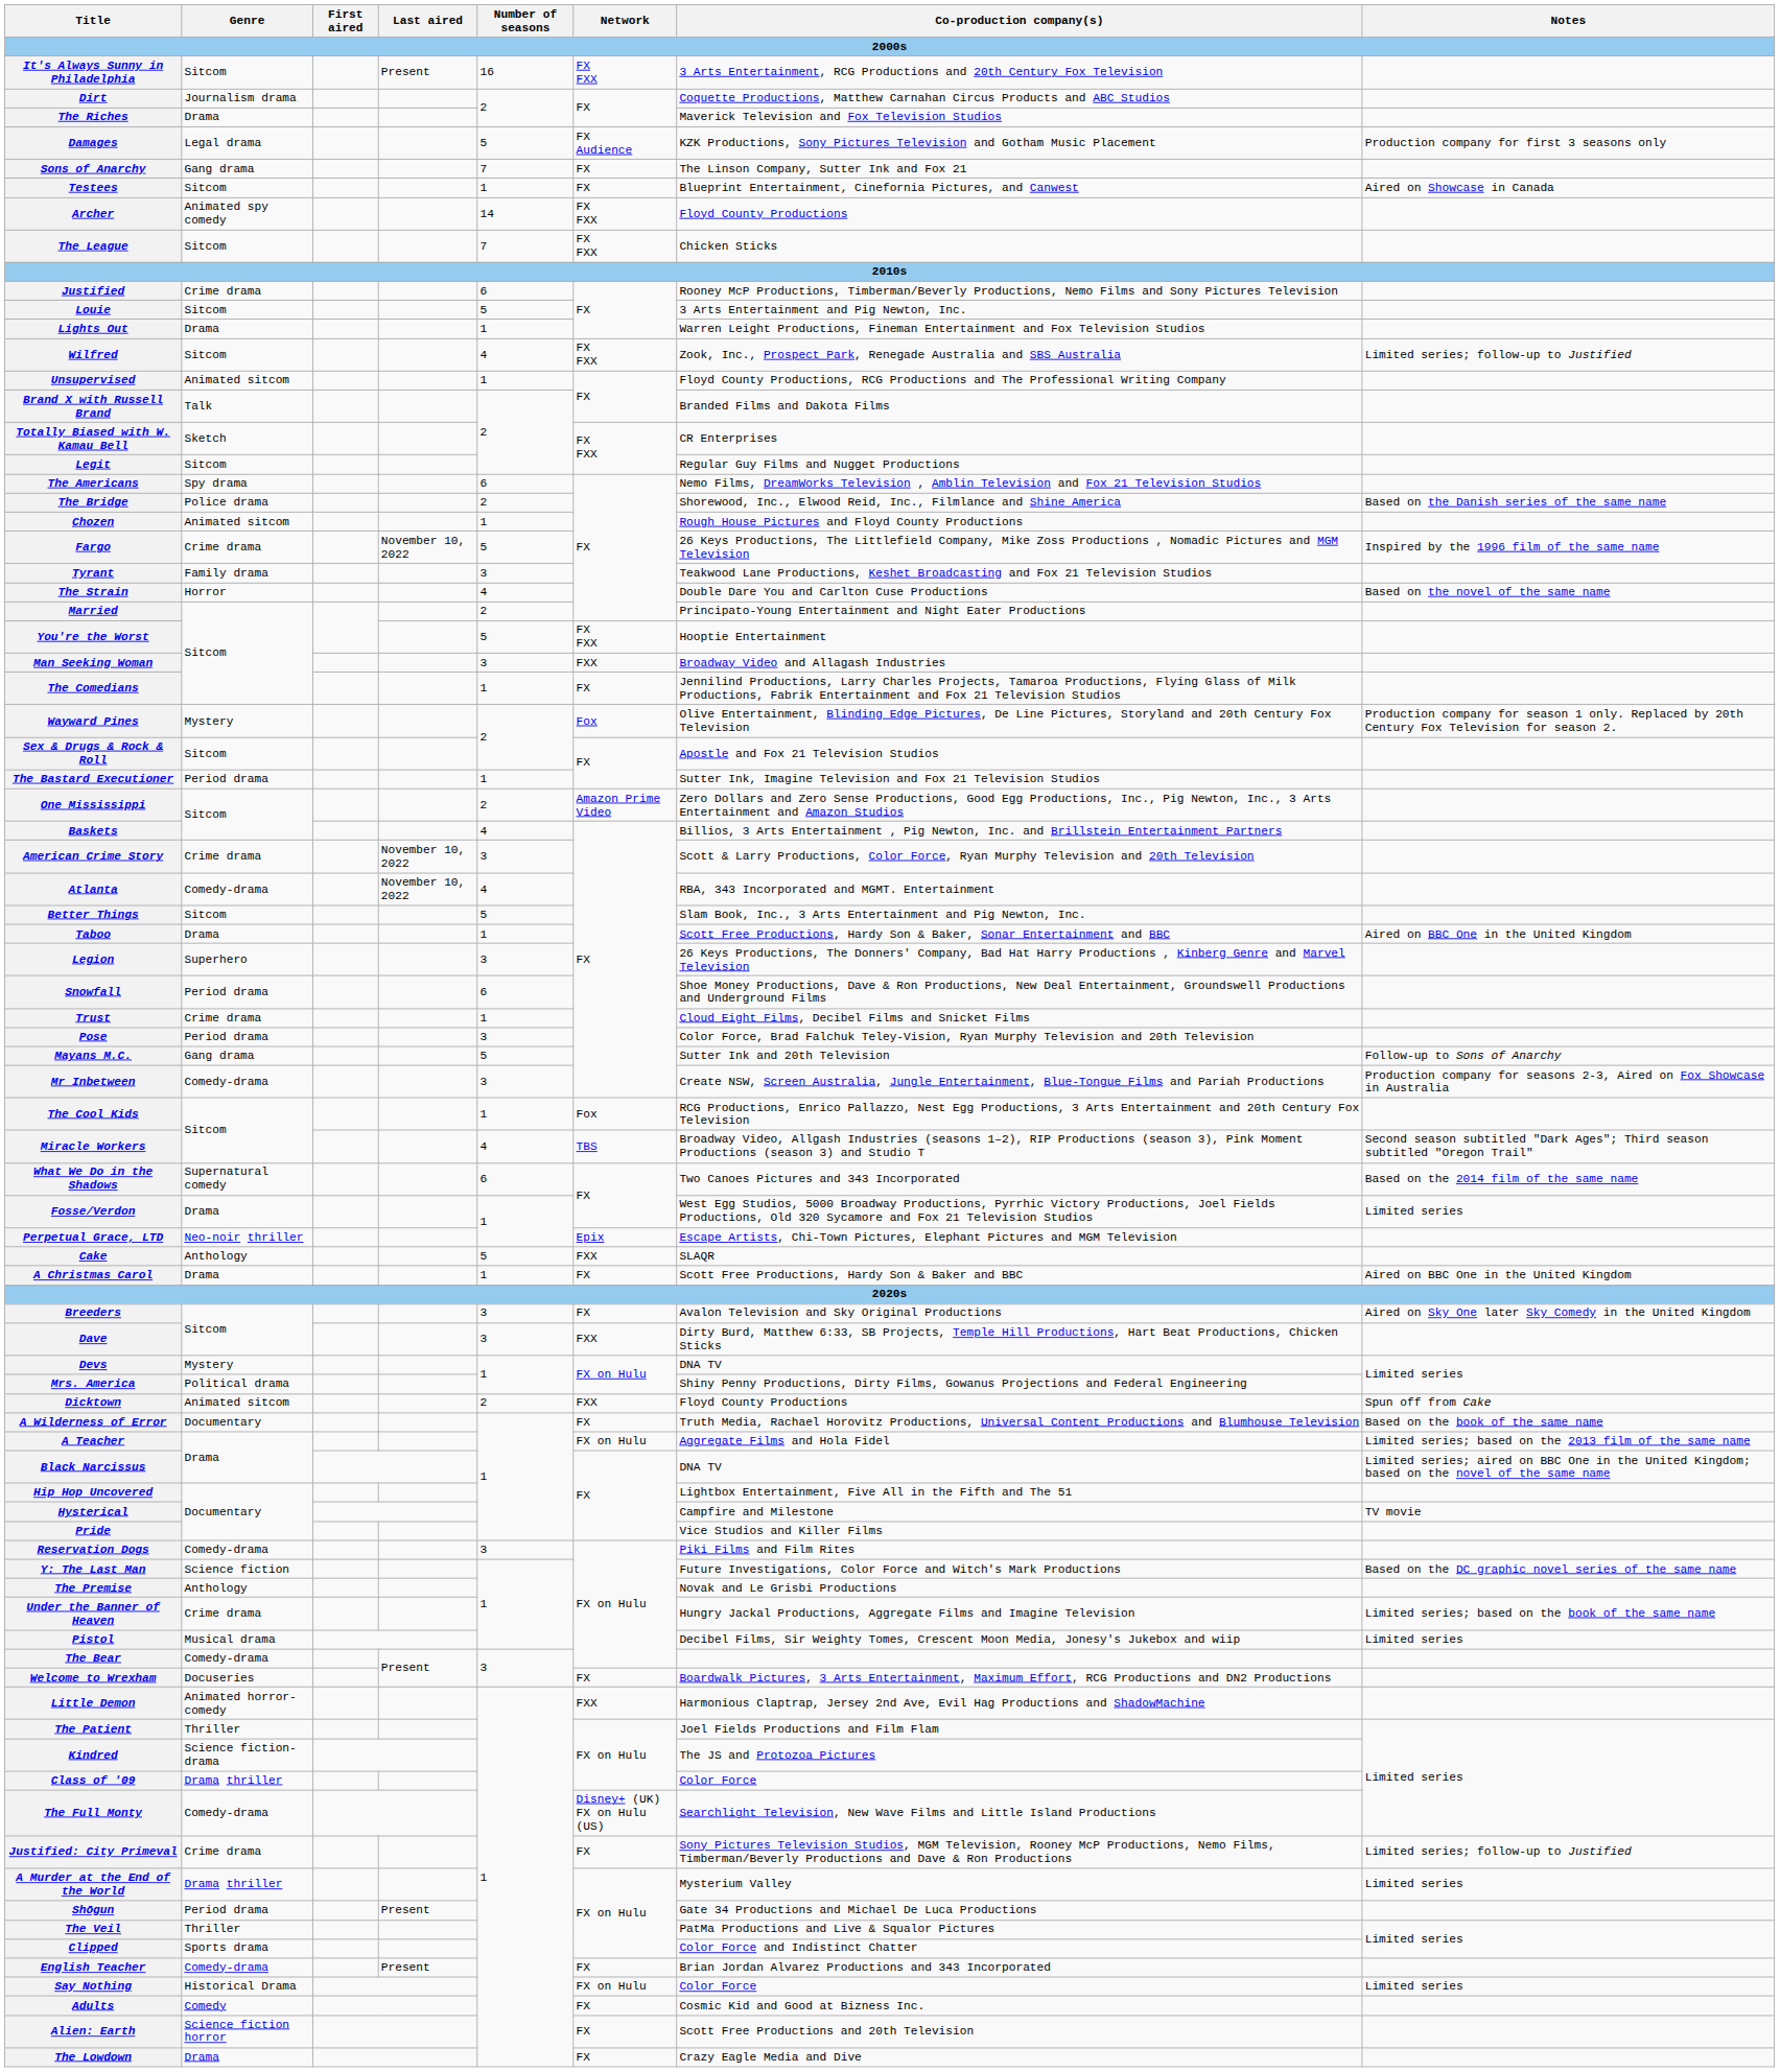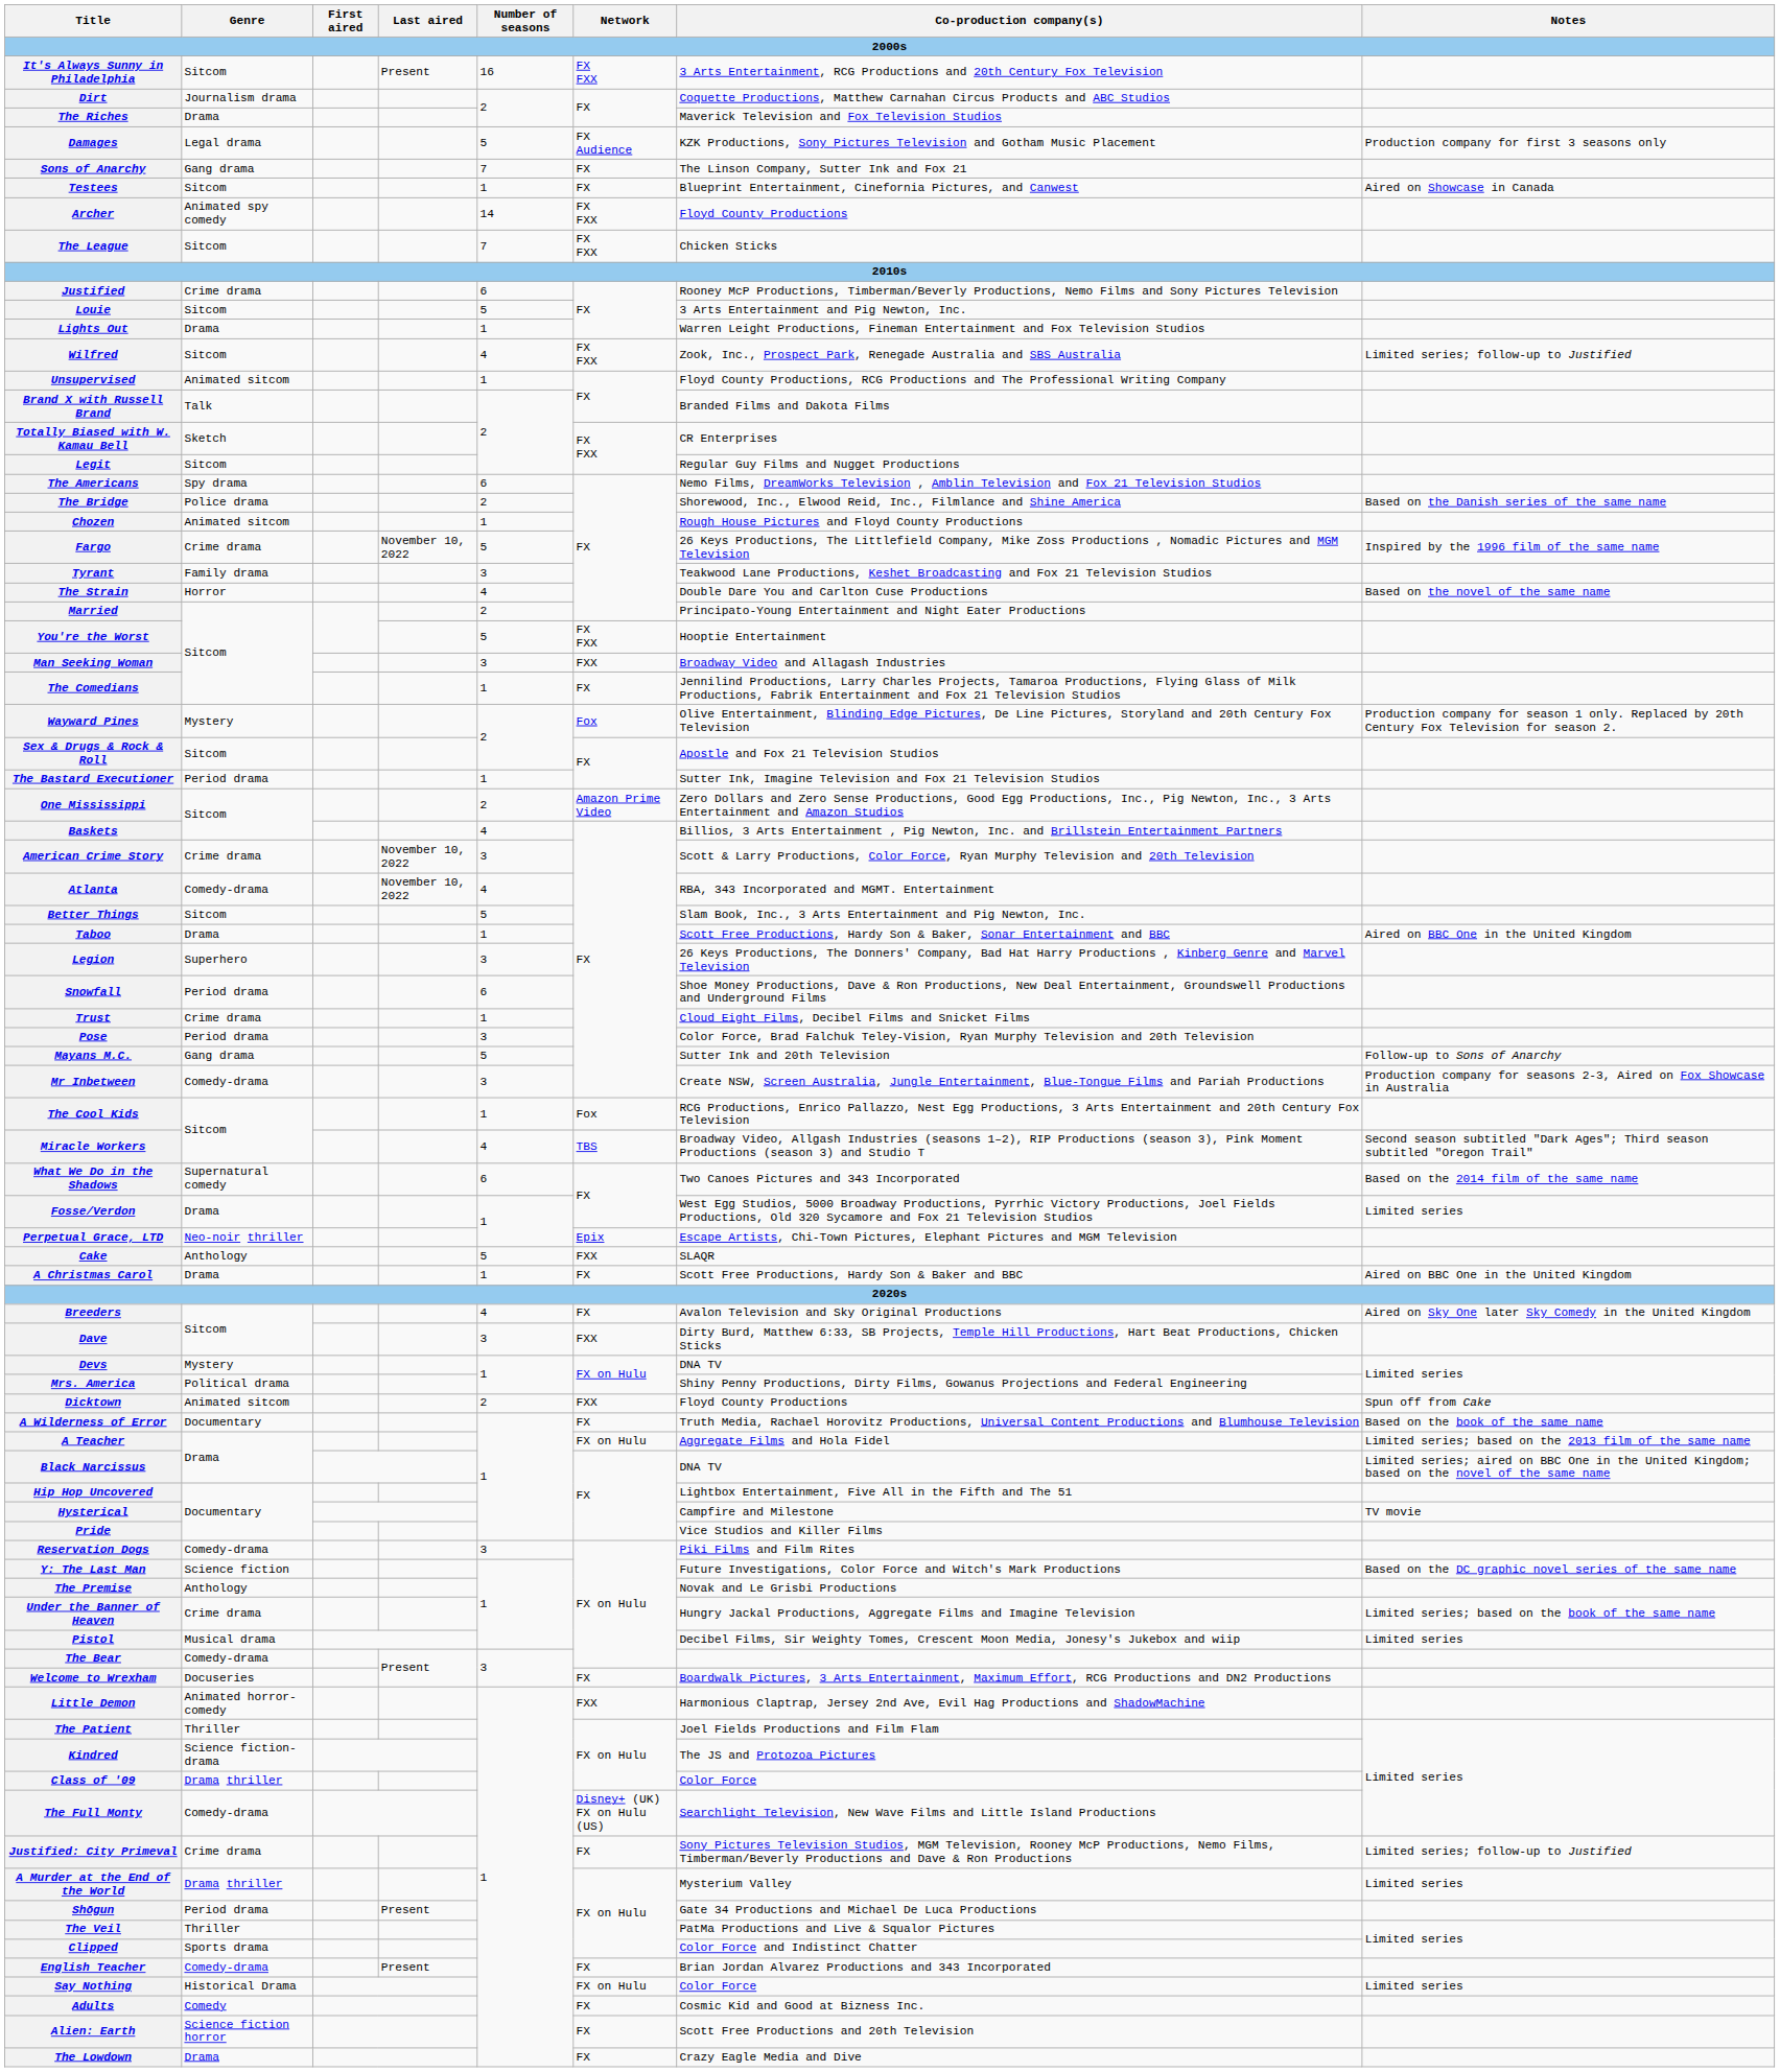Breeders | Number of seasons: 3 -> 4
